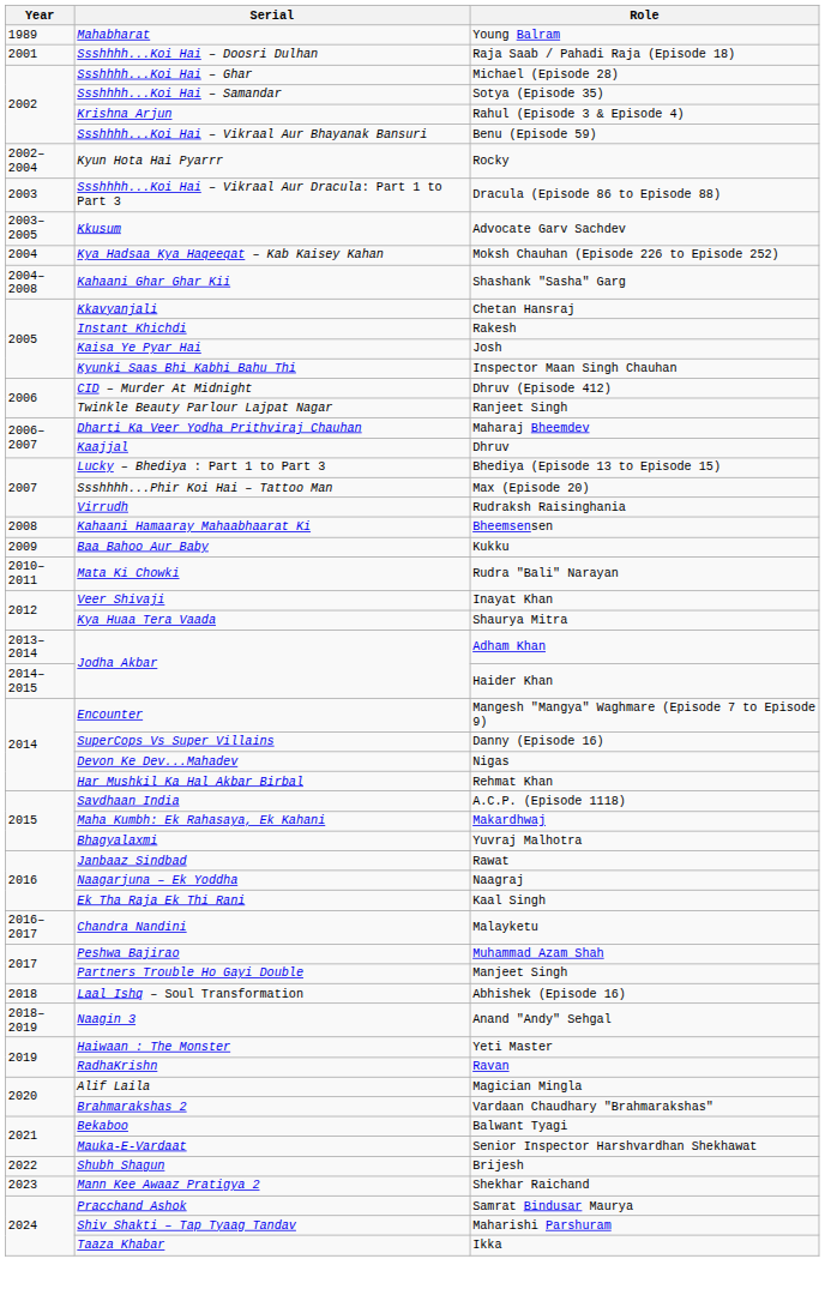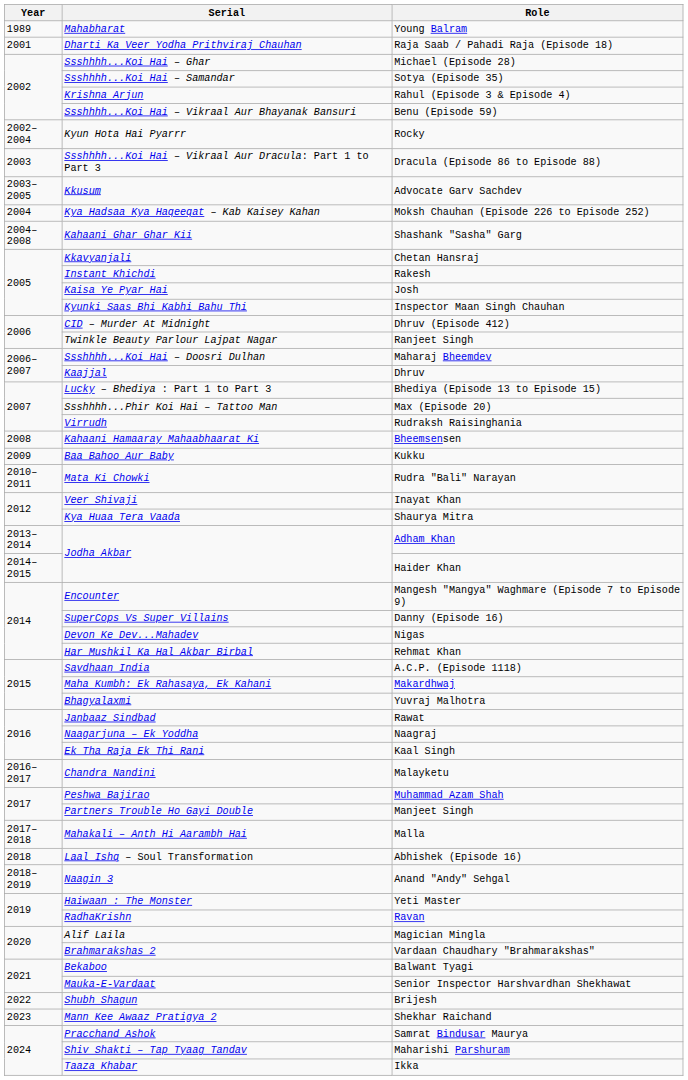Raja Saab / Pahadi Raja (Episode 18) | Serial: Ssshhhh...Koi Hai – Doosri Dulhan -> Dharti Ka Veer Yodha Prithviraj Chauhan
Maharaj Bheemdev | Serial: Dharti Ka Veer Yodha Prithviraj Chauhan -> Ssshhhh...Koi Hai – Doosri Dulhan
+ row: 2017–2018 | Mahakali – Anth Hi Aarambh Hai | Malla
